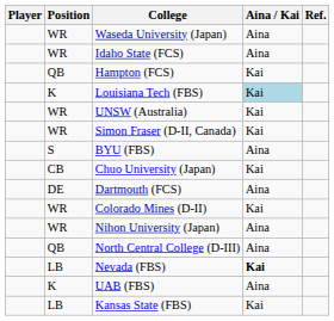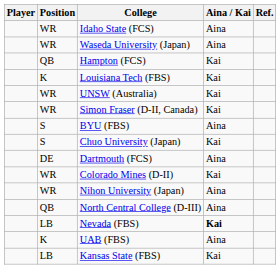rows swapped: Waseda University (Japan) <-> Idaho State (FCS)
Louisiana Tech (FBS) | Aina / Kai: lightblue background -> no background
Chuo University (Japan) | Position: CB -> S
